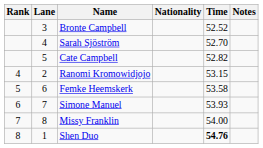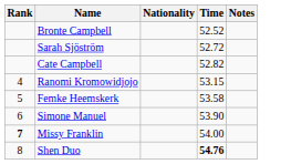- column: Lane | 3 | 4 | 5 | 2 | 6 | 7 | 8 | 1
Sarah Sjöström | Time: 52.70 -> 52.72
Simone Manuel | Time: 53.93 -> 53.90
Missy Franklin | Rank: normal -> bold
